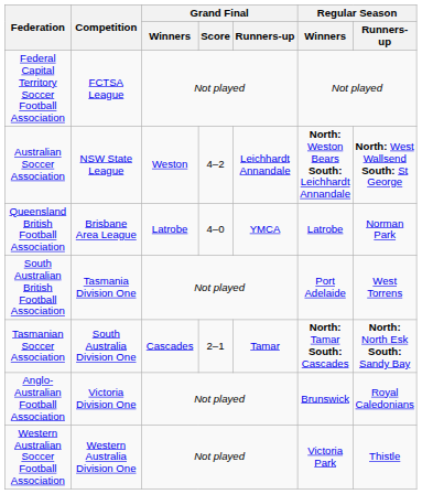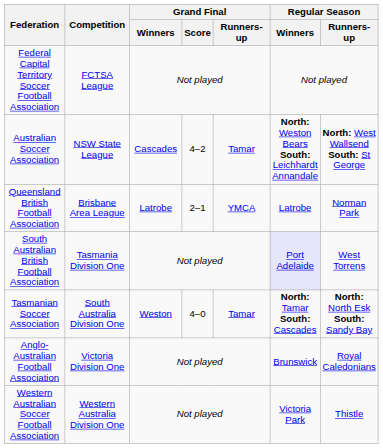Australian Soccer Association | Grand Final / Winners: Weston -> Cascades
Australian Soccer Association | Grand Final / Runners-up: Leichhardt Annandale -> Tamar
Queensland British Football Association | Grand Final / Score: 4–0 -> 2–1
South Australian British Football Association | Regular Season / Winners: no background -> lavender background
Tasmanian Soccer Association | Grand Final / Winners: Cascades -> Weston
Tasmanian Soccer Association | Grand Final / Score: 2–1 -> 4–0
